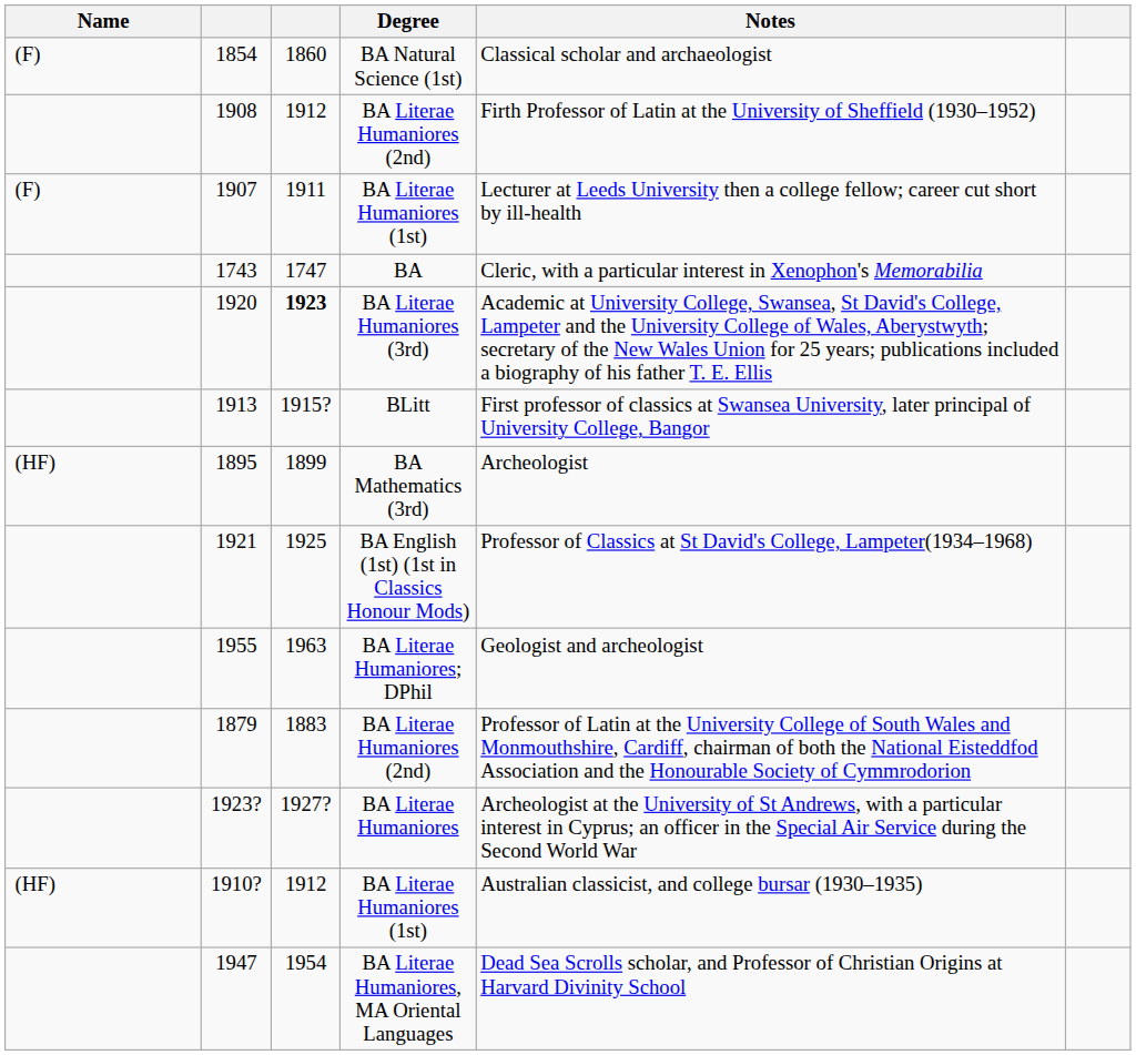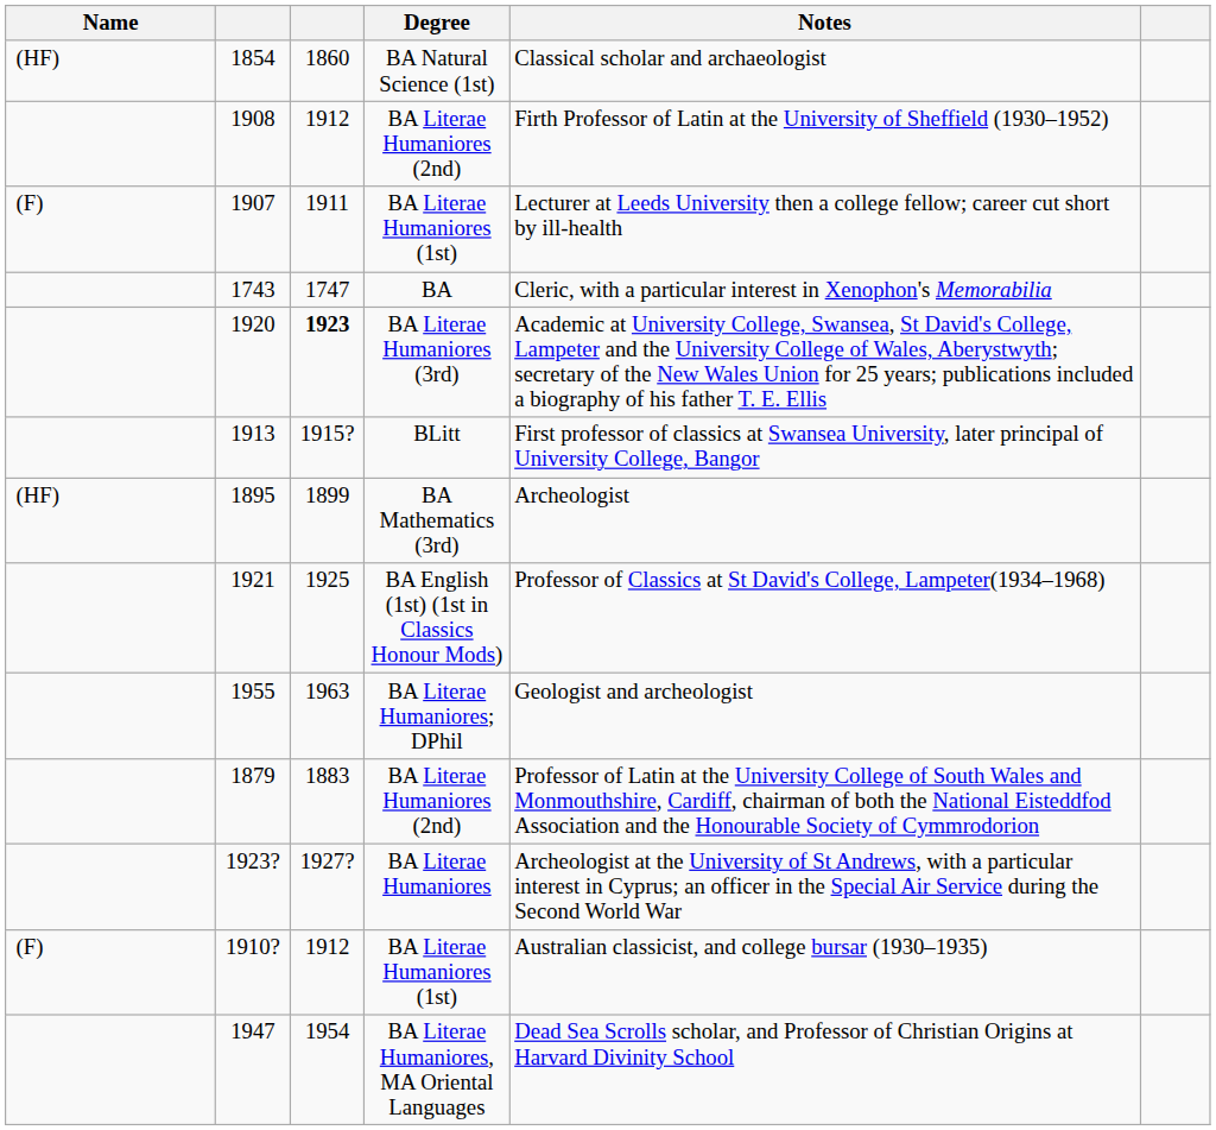1854 | Name: (F) -> (HF)
1910? | Name: (HF) -> (F)
